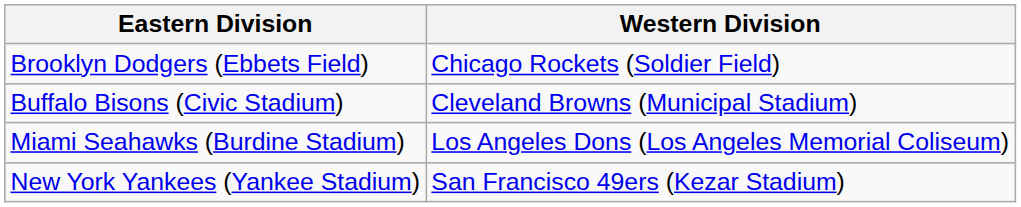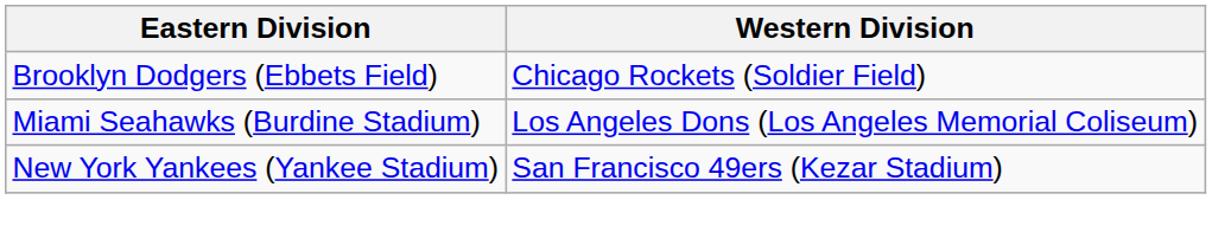- row: Buffalo Bisons (Civic Stadium) | Cleveland Browns (Municipal Stadium)
